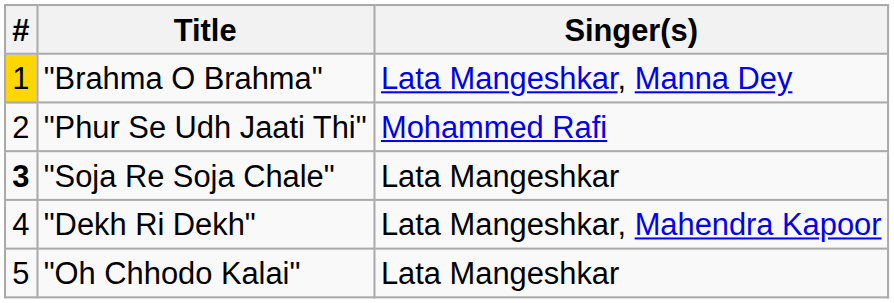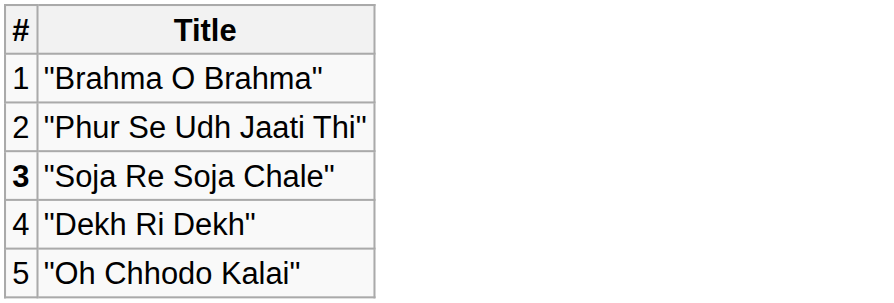- column: Singer(s) | Lata Mangeshkar, Manna Dey | Mohammed Rafi | Lata Mangeshkar | Lata Mangeshkar, Mahendra Kapoor | Lata Mangeshkar
"Brahma O Brahma" | #: gold background -> no background
